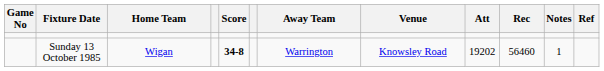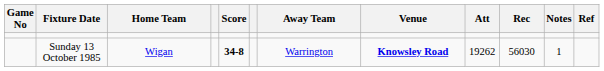Sunday 13 October 1985 | Venue: normal -> bold
Sunday 13 October 1985 | Att: 19202 -> 19262
Sunday 13 October 1985 | Rec: 56460 -> 56030
